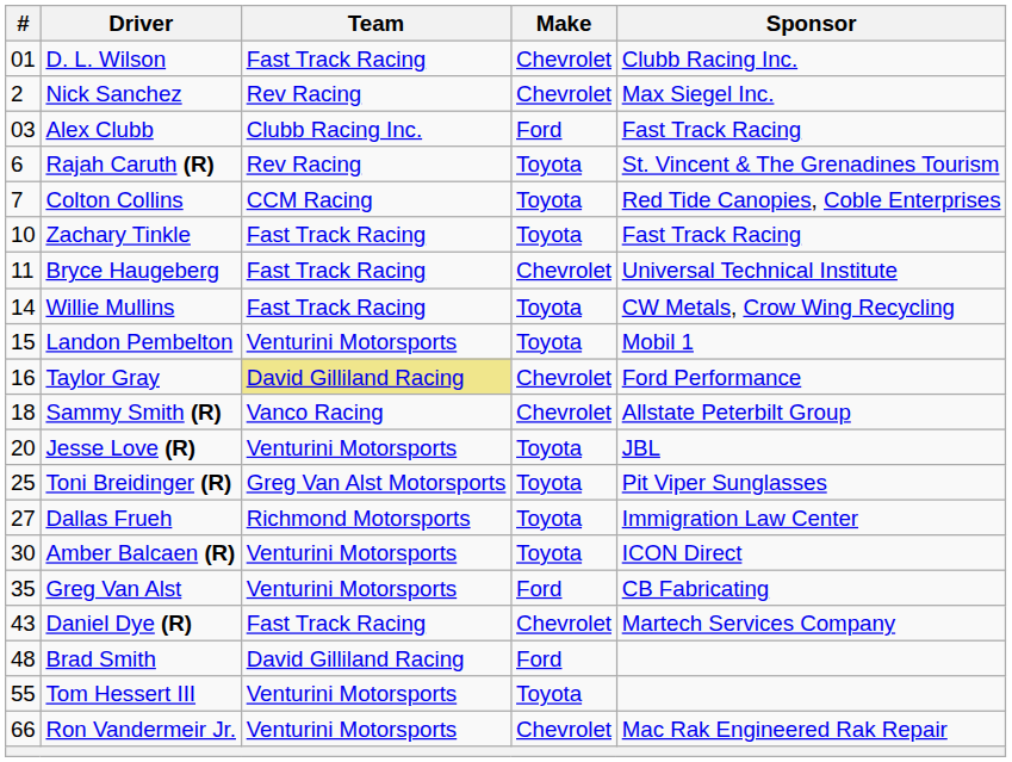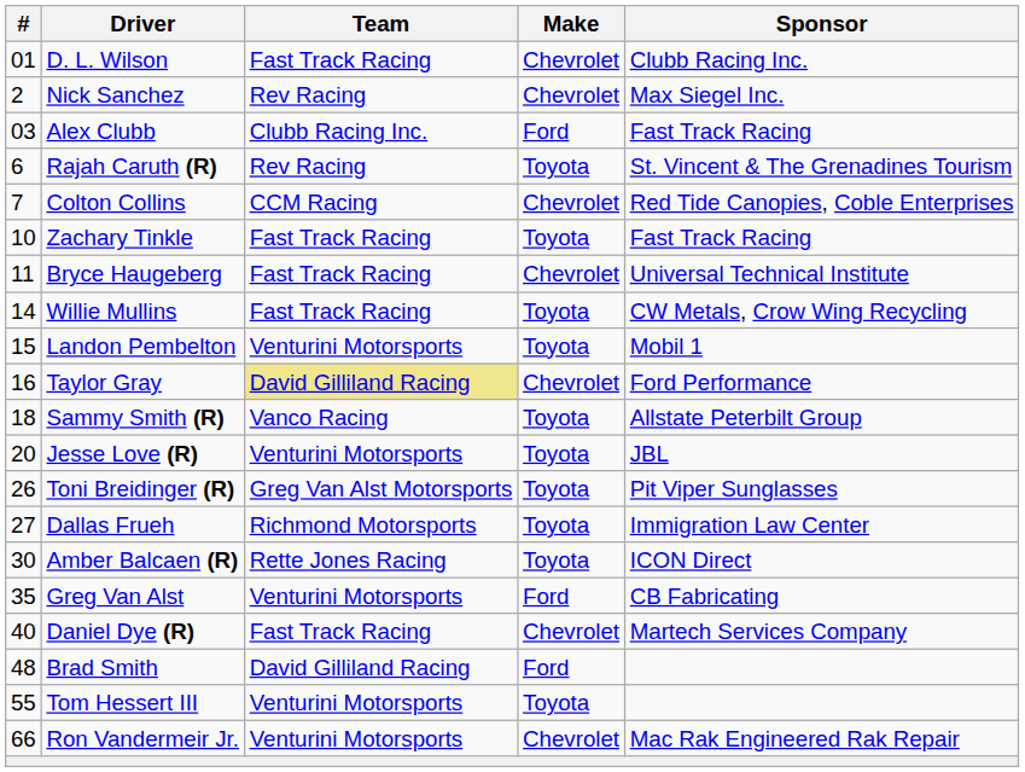Colton Collins | Make: Toyota -> Chevrolet
Sammy Smith (R) | Make: Chevrolet -> Toyota
Toni Breidinger (R) | #: 25 -> 26
Amber Balcaen (R) | Team: Venturini Motorsports -> Rette Jones Racing
Daniel Dye (R) | #: 43 -> 40
